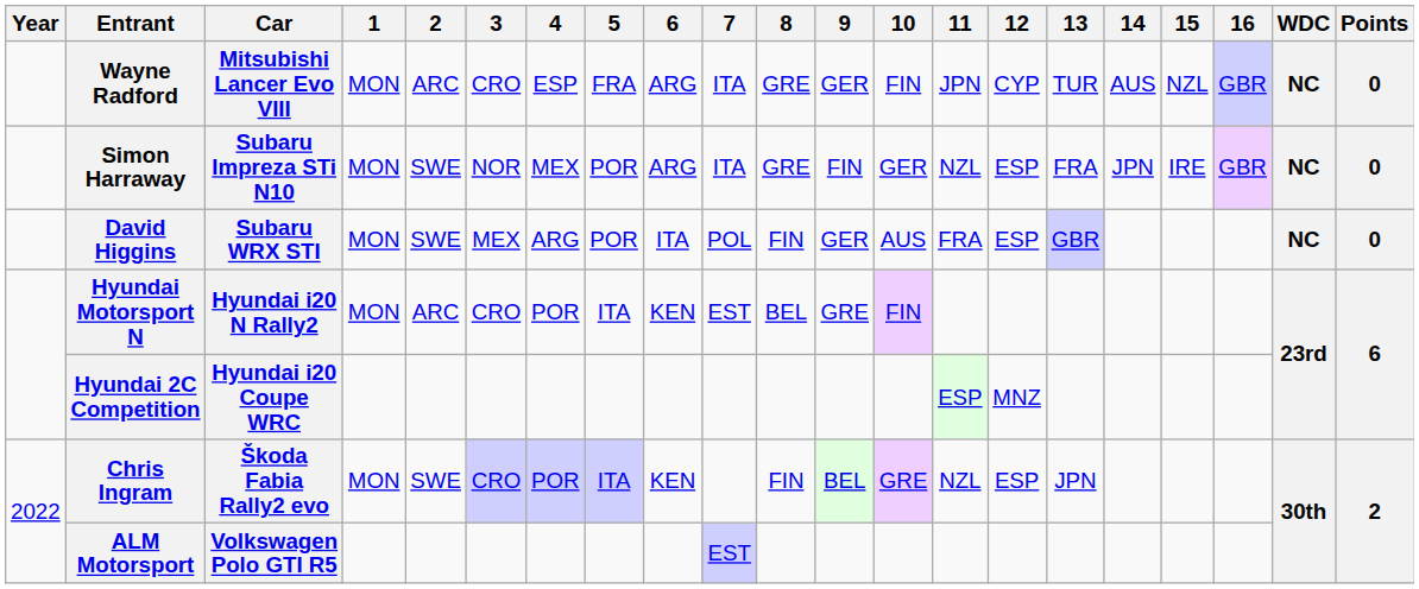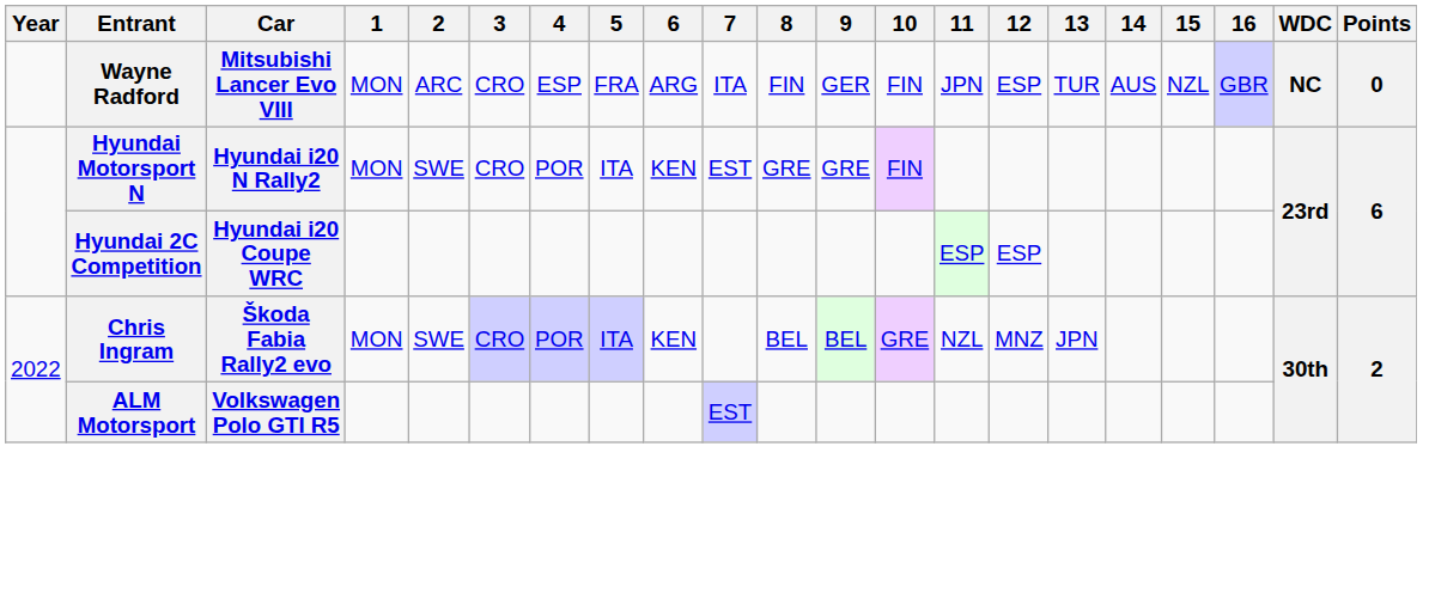Wayne Radford | 8: GRE -> FIN
Wayne Radford | 12: CYP -> ESP
- row: Simon Harraway | Subaru Impreza STi N10 | MON | SWE | NOR | MEX | POR | ARG | ITA | GRE | FIN | GER | NZL | ESP | FRA | JPN | IRE | GBR | NC | 0
- row: David Higgins | Subaru WRX STI | MON | SWE | MEX | ARG | POR | ITA | POL | FIN | GER | AUS | FRA | ESP | GBR | NC | 0
Hyundai Motorsport N | 2: ARC -> SWE
Hyundai Motorsport N | 8: BEL -> GRE
Hyundai 2C Competition | 12: MNZ -> ESP
Chris Ingram | 8: FIN -> BEL
Chris Ingram | 12: ESP -> MNZ
